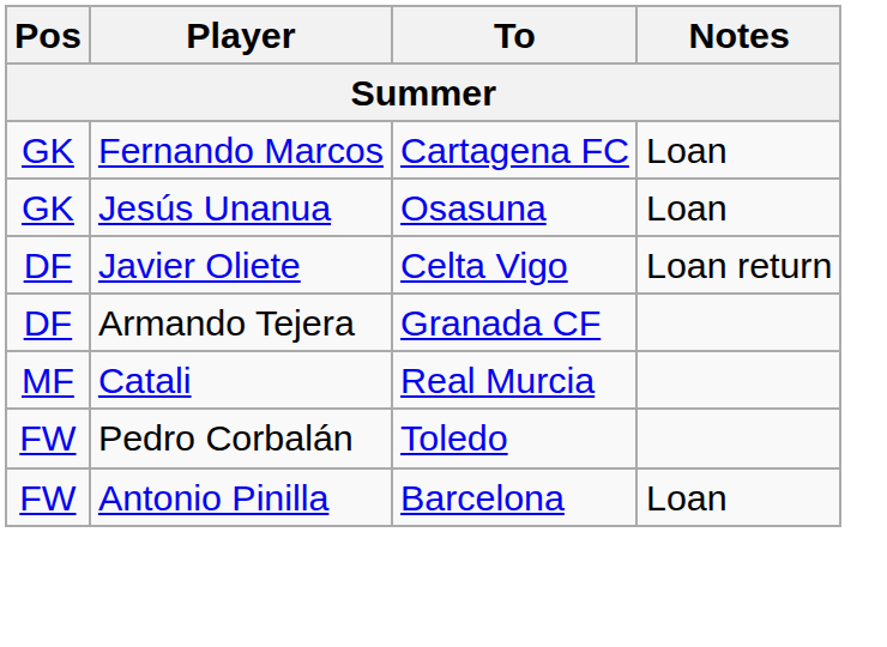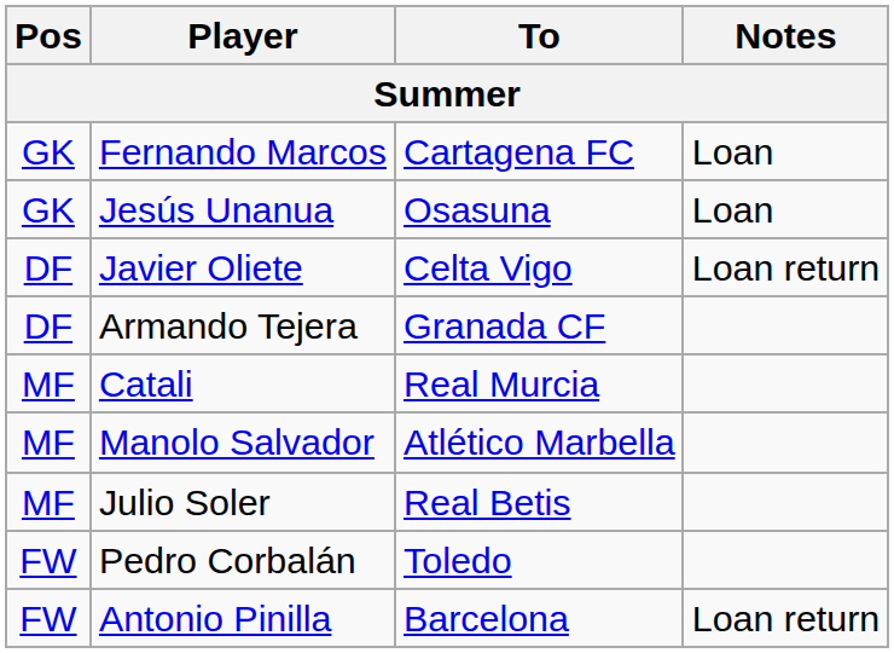+ row: MF | Manolo Salvador | Atlético Marbella
+ row: MF | Julio Soler | Real Betis
Antonio Pinilla | Notes: Loan -> Loan return
